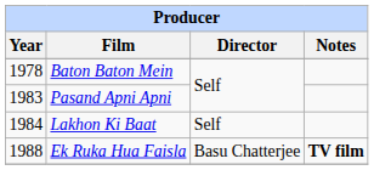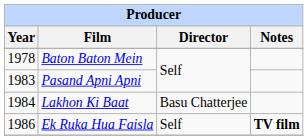Lakhon Ki Baat | Director: Self -> Basu Chatterjee
Ek Ruka Hua Faisla | Year: 1988 -> 1986
Ek Ruka Hua Faisla | Director: Basu Chatterjee -> Self
